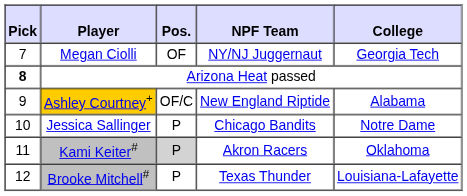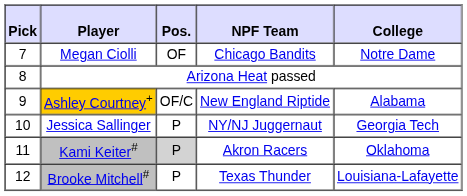Megan Ciolli | NPF Team: NY/NJ Juggernaut -> Chicago Bandits
Megan Ciolli | College: Georgia Tech -> Notre Dame
Arizona Heat passed | Pick: bold -> normal
Jessica Sallinger | NPF Team: Chicago Bandits -> NY/NJ Juggernaut
Jessica Sallinger | College: Notre Dame -> Georgia Tech
